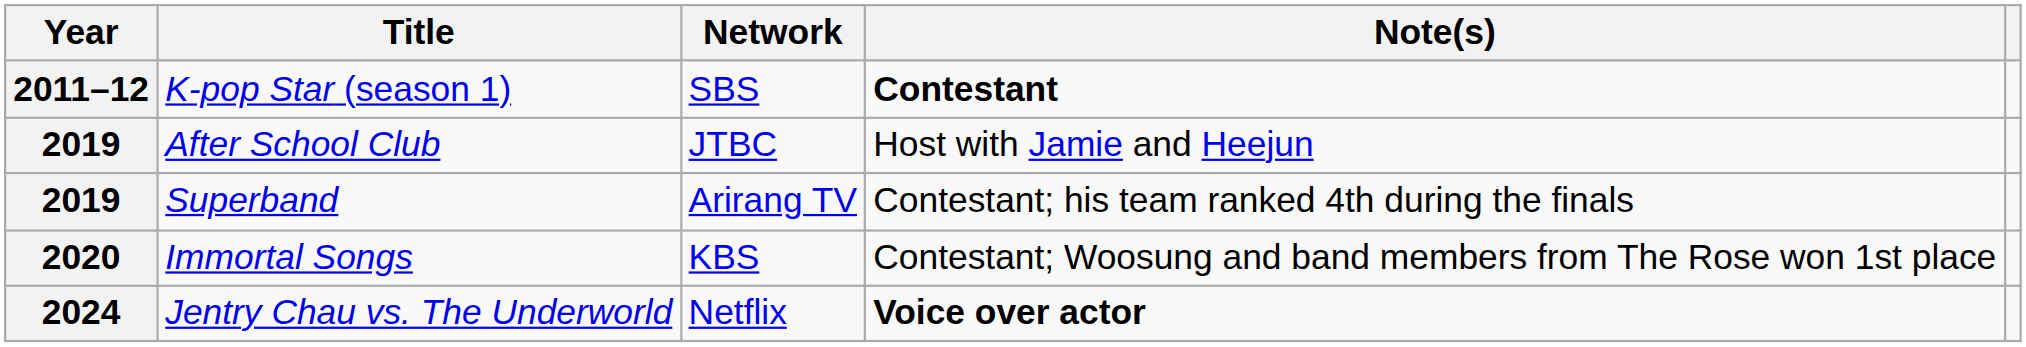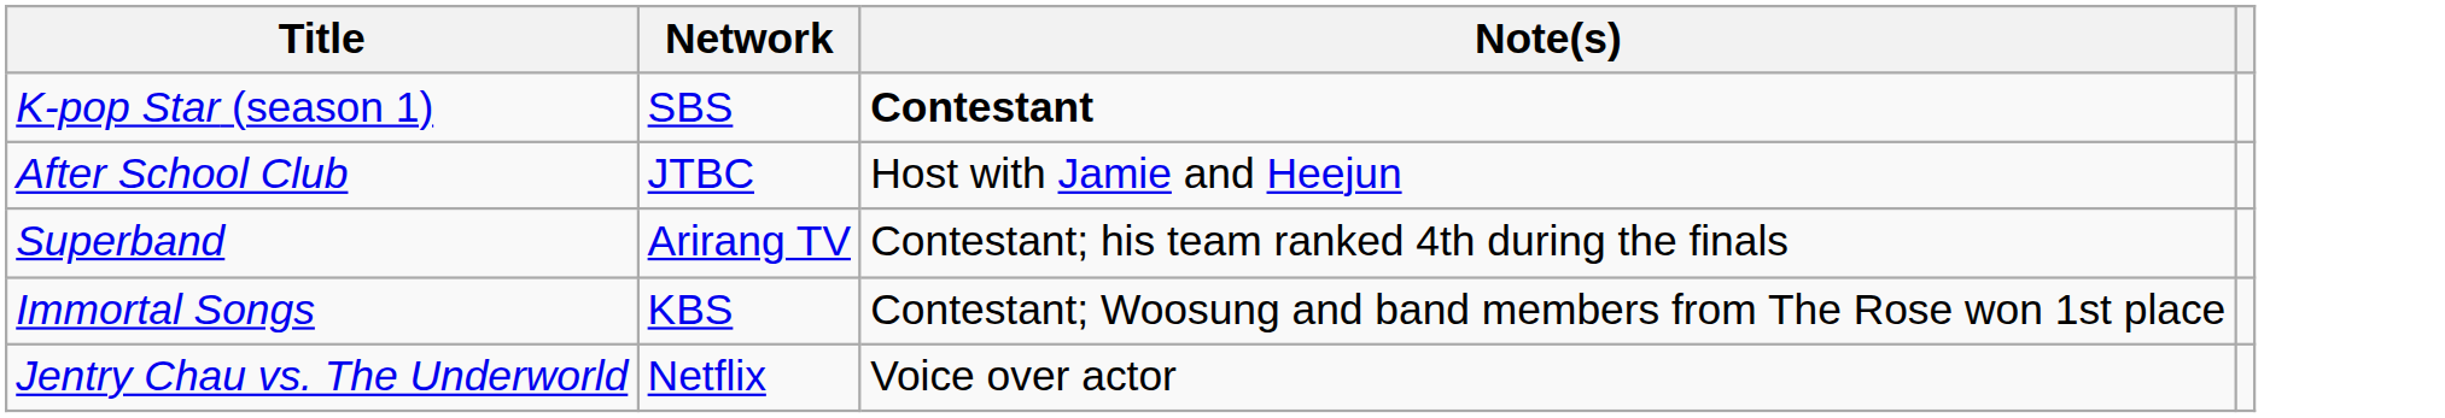- column: Year | 2011–12 | 2019 | 2019 | 2020 | 2024
Jentry Chau vs. The Underworld | Note(s): bold -> normal
